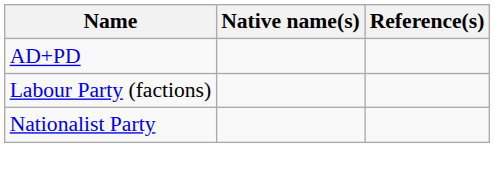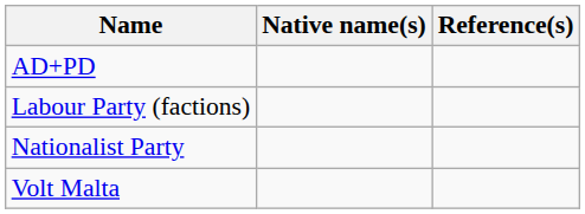+ row: Volt Malta
